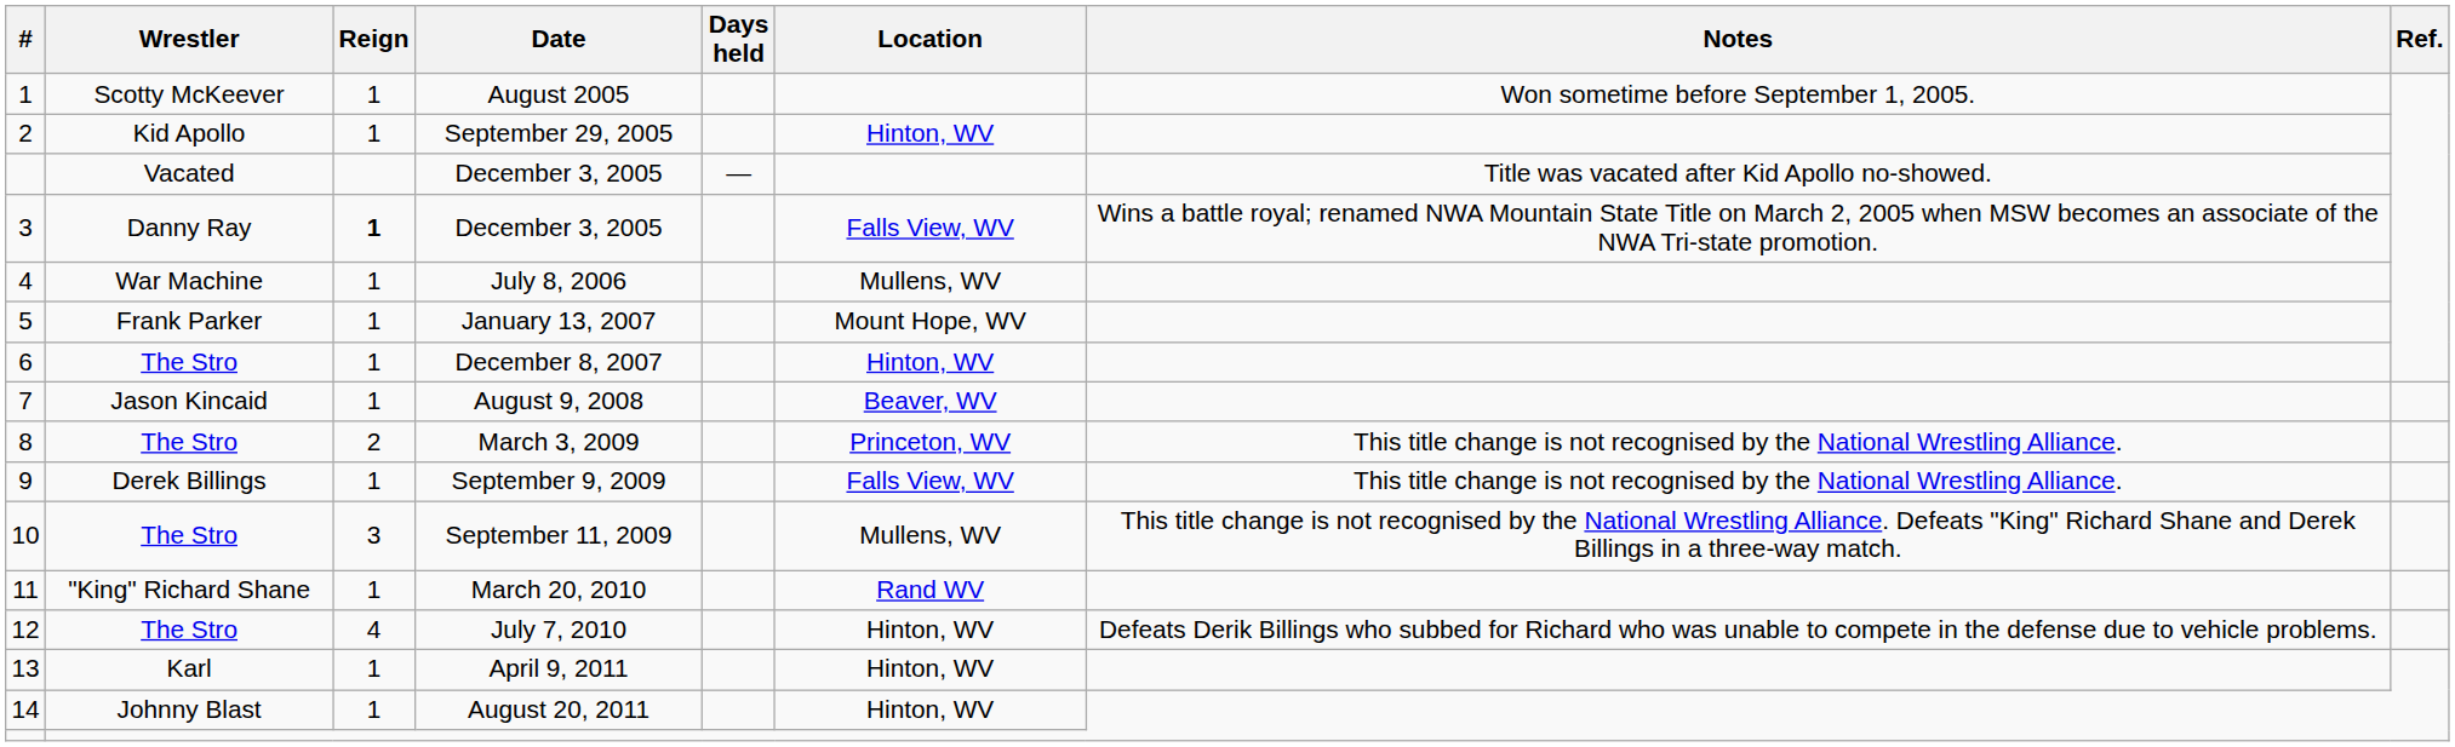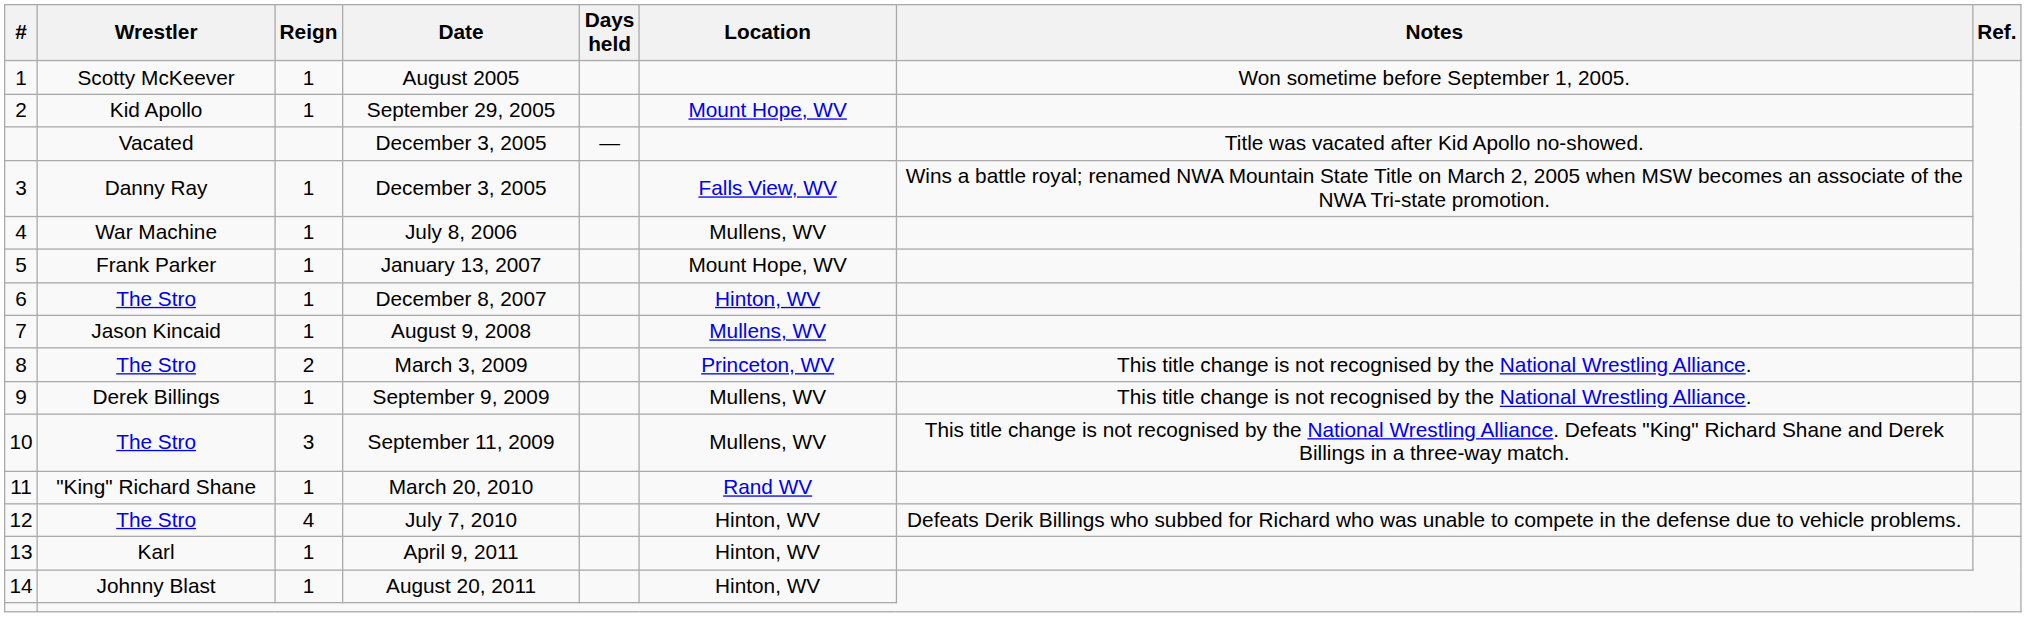September 29, 2005 | Location: Hinton, WV -> Mount Hope, WV
3 / December 3, 2005 | Reign: bold -> normal
August 9, 2008 | Location: Beaver, WV -> Mullens, WV
September 9, 2009 | Location: Falls View, WV -> Mullens, WV
